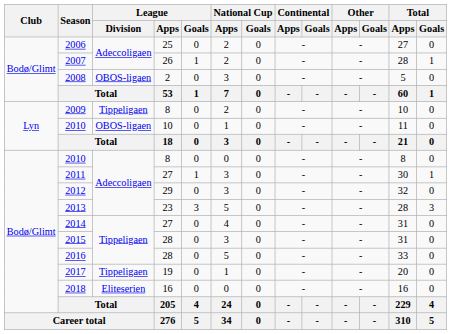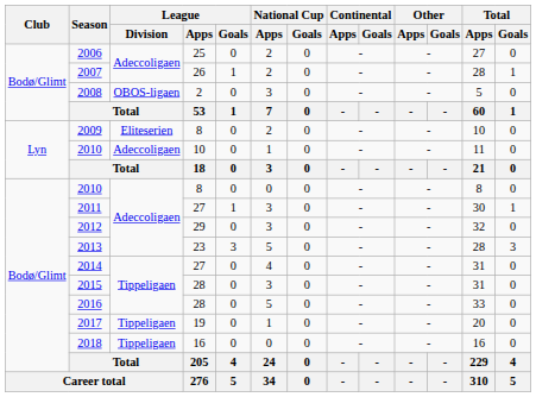2009 | League / Division: Tippeligaen -> Eliteserien
2010 / 10 | League / Division: OBOS-ligaen -> Adeccoligaen
2018 | League / Division: Eliteserien -> Tippeligaen
